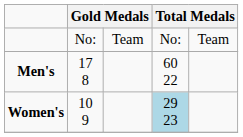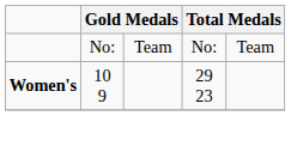- row: Men's | 17 8 | 60 22
Women's | column 4: lightblue background -> no background
